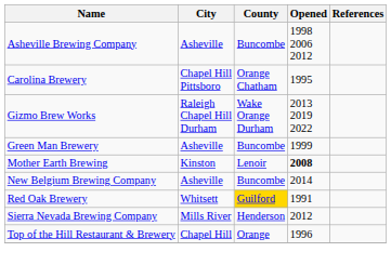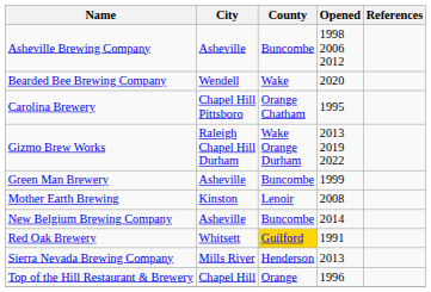+ row: Bearded Bee Brewing Company | Wendell | Wake | 2020
Mother Earth Brewing | Opened: bold -> normal
Sierra Nevada Brewing Company | Opened: 2012 -> 2013
